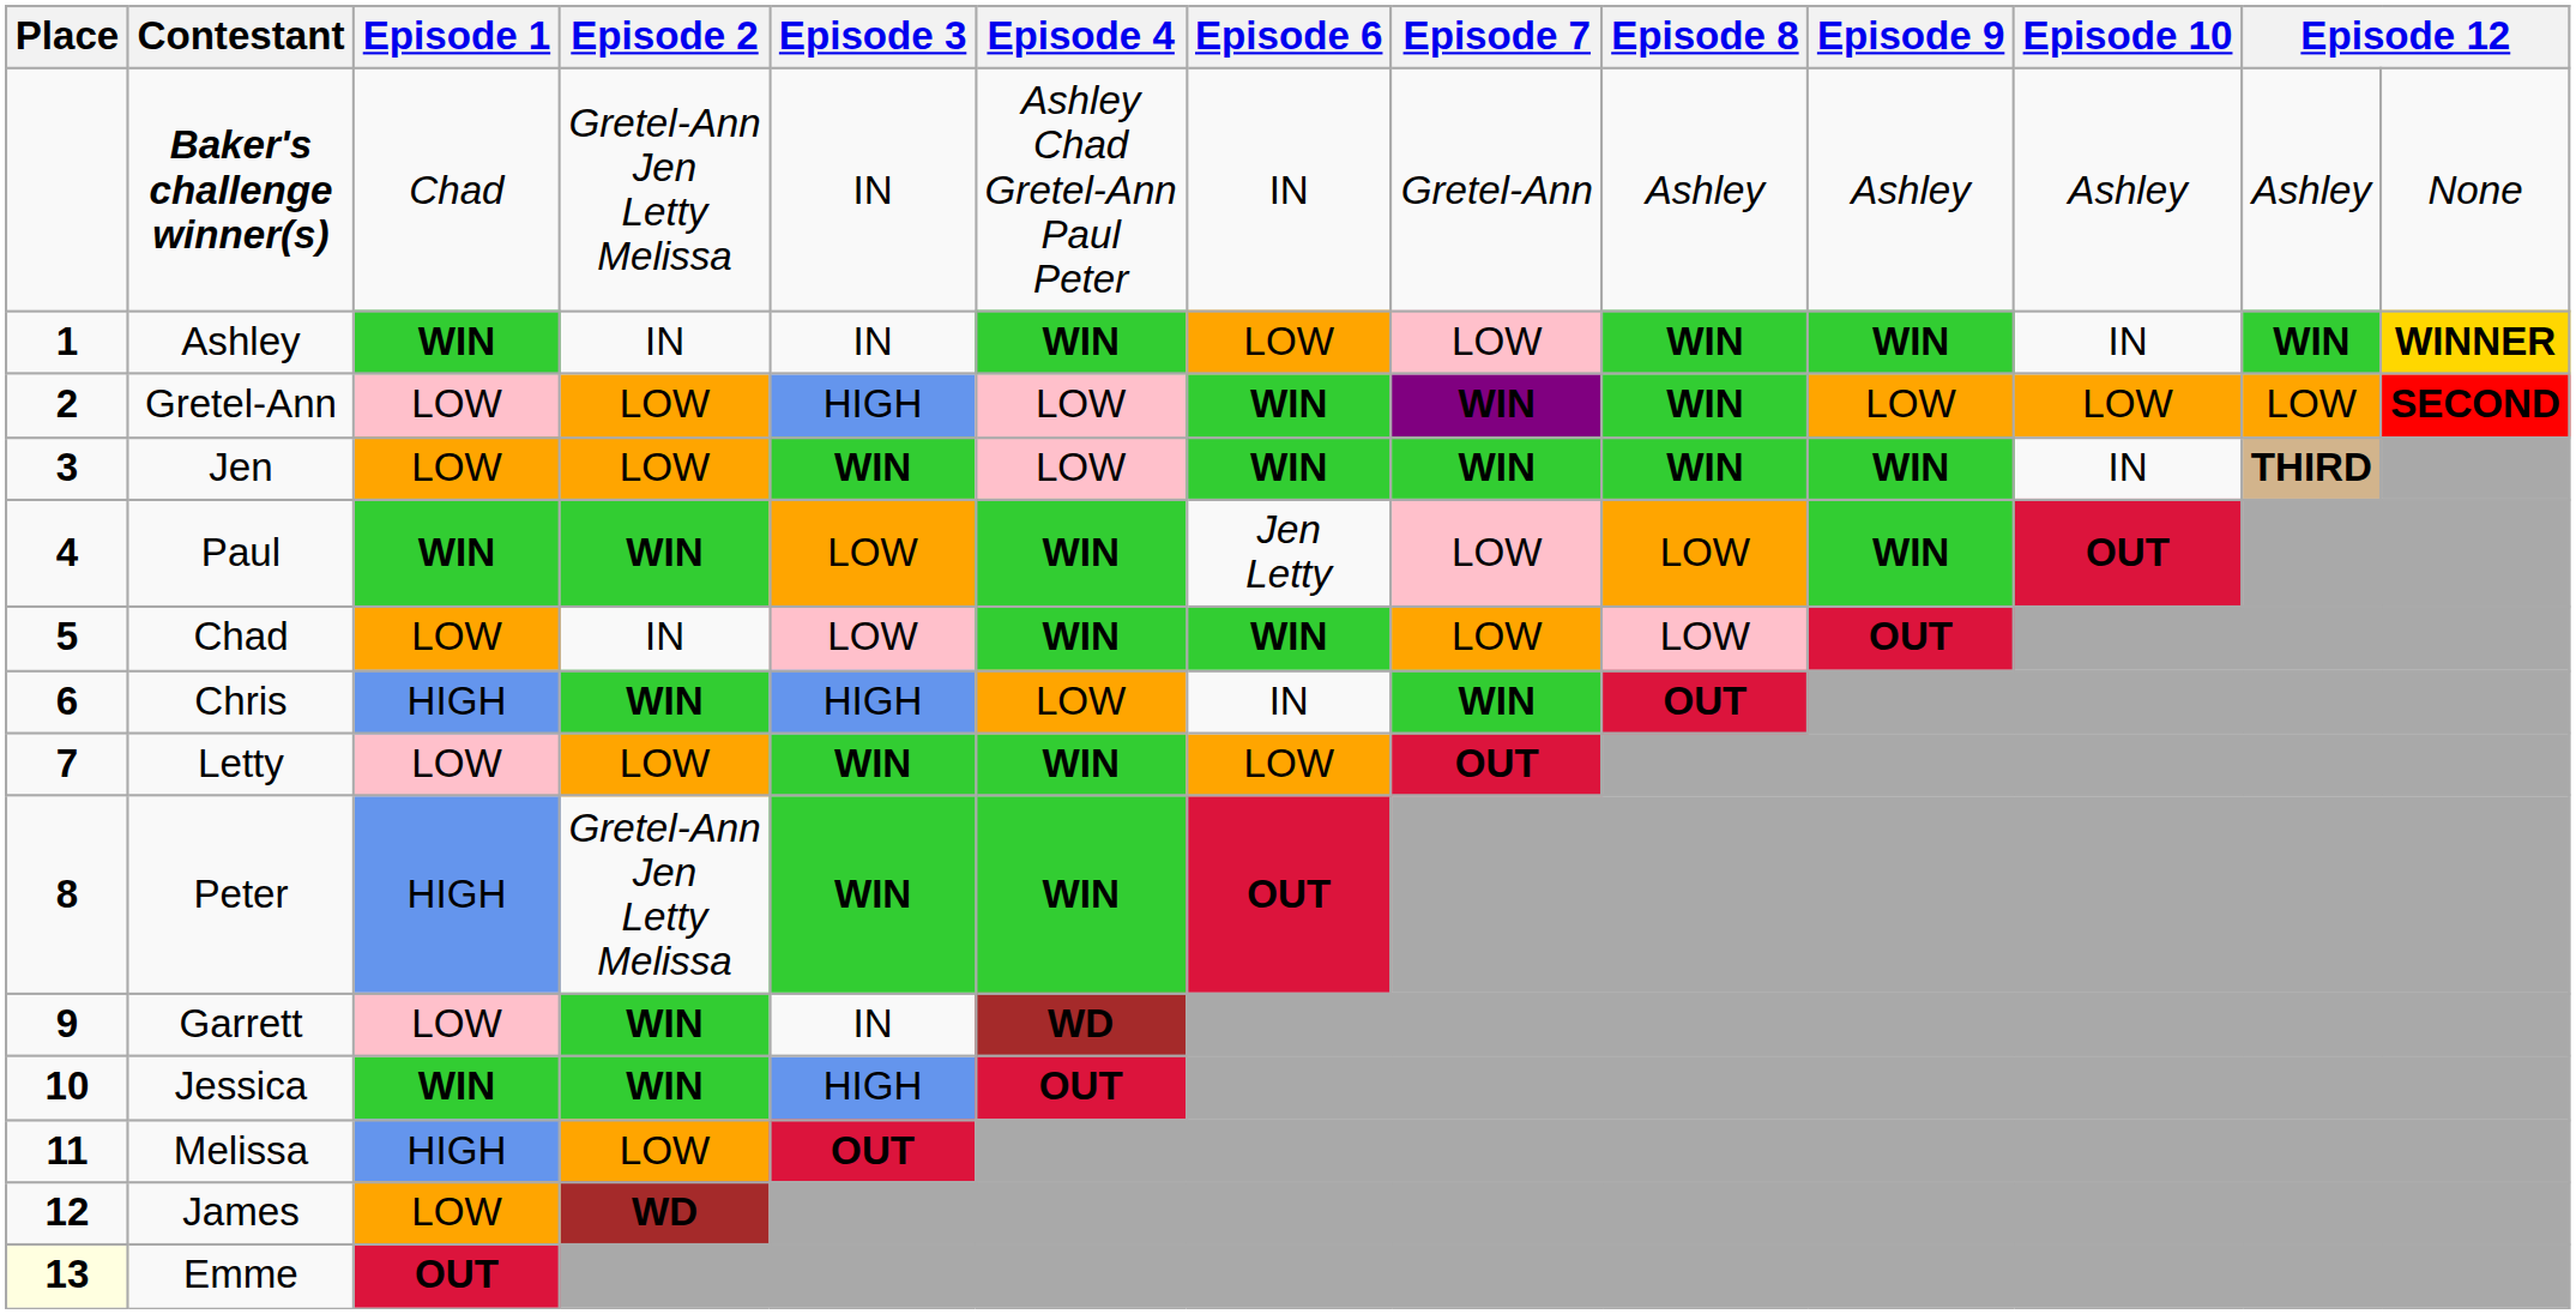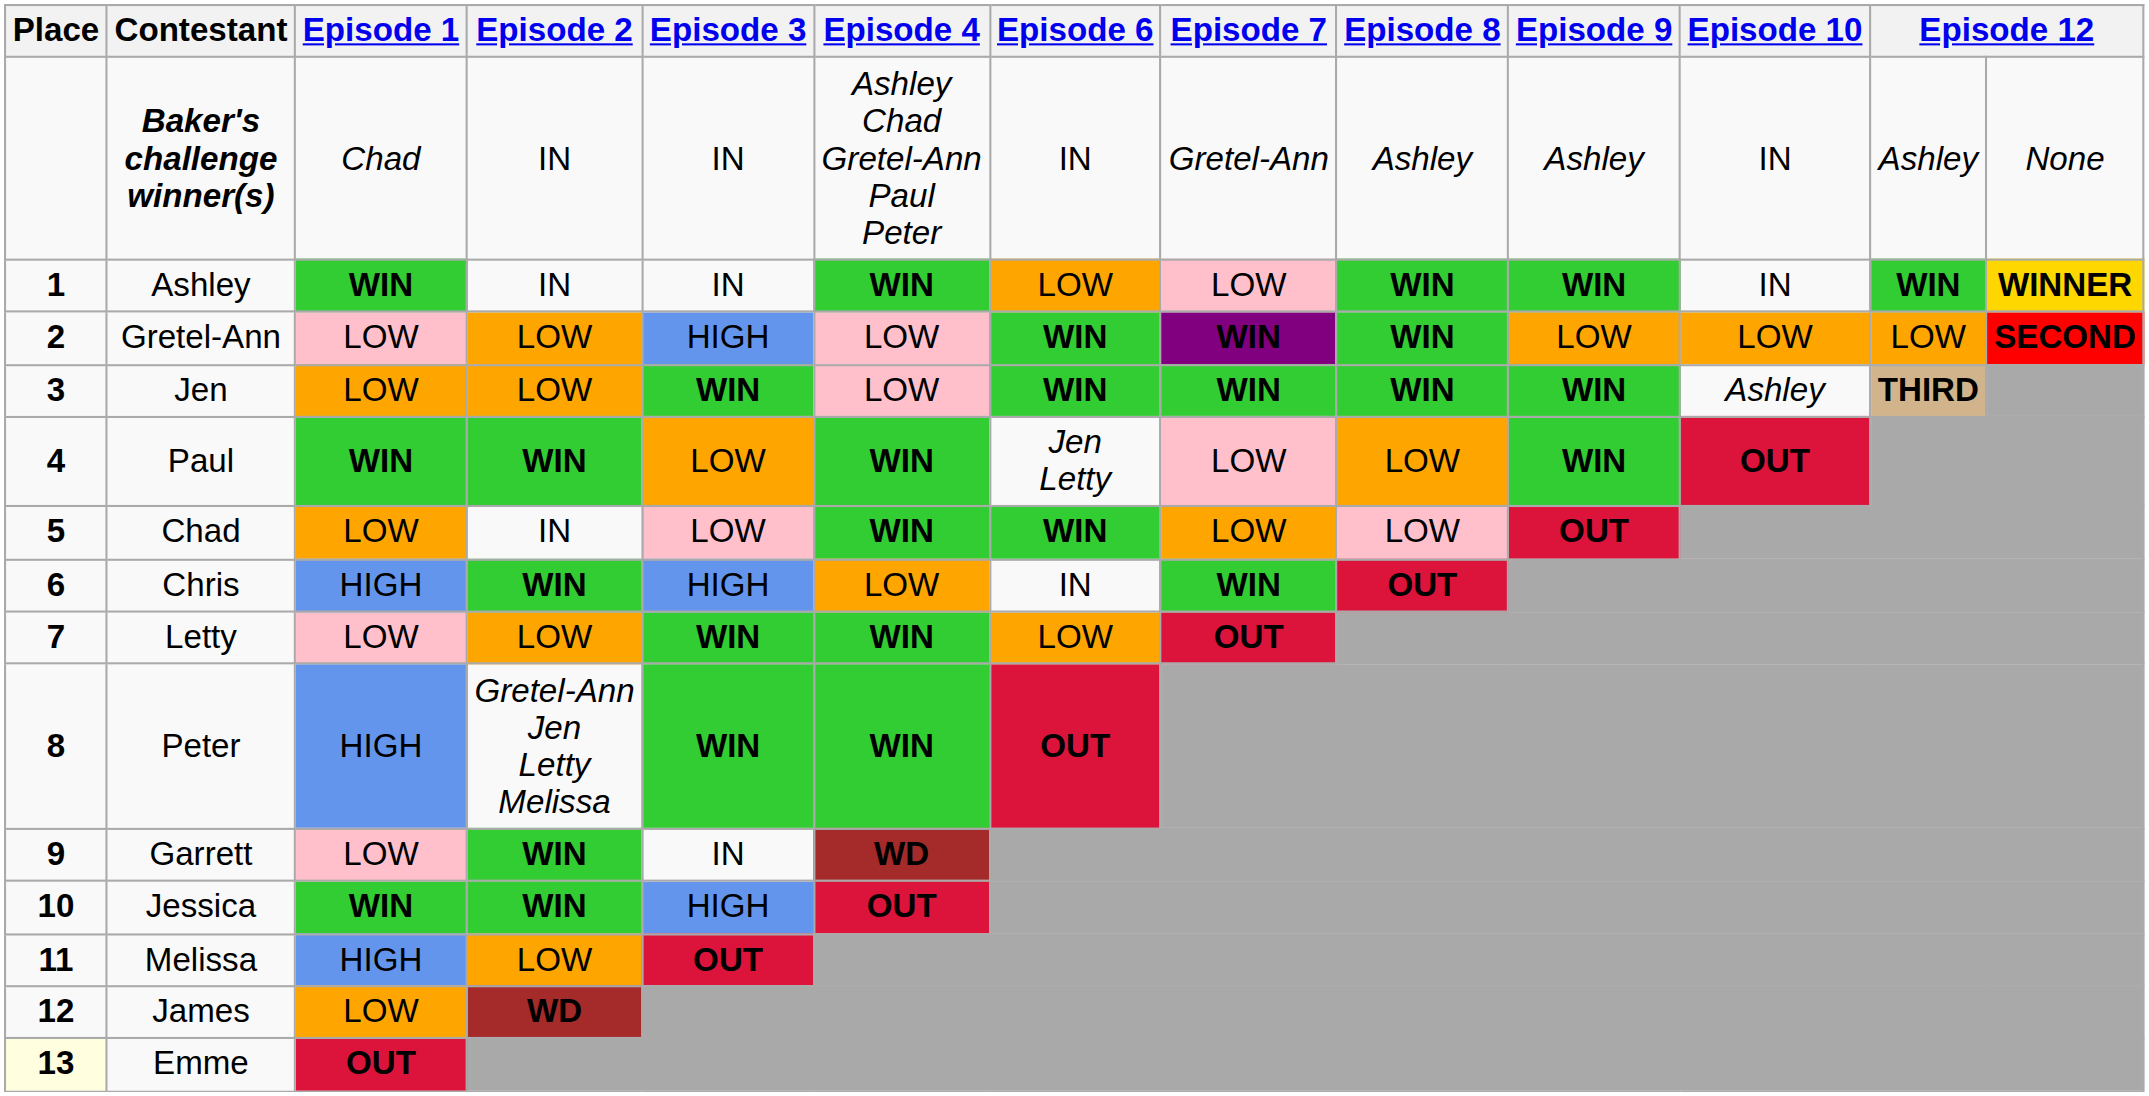Baker's challenge winner(s) | Episode 2: Gretel-Ann Jen Letty Melissa -> IN
Baker's challenge winner(s) | Episode 10: Ashley -> IN
Jen | Episode 10: IN -> Ashley
